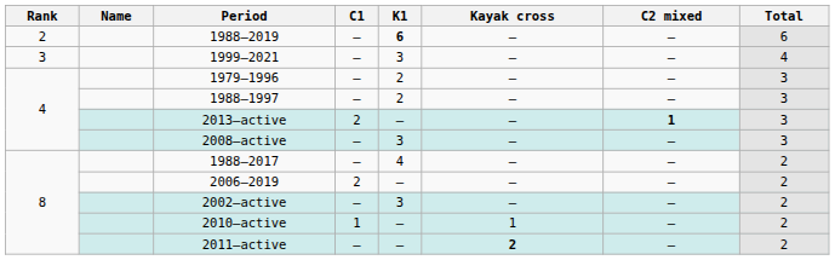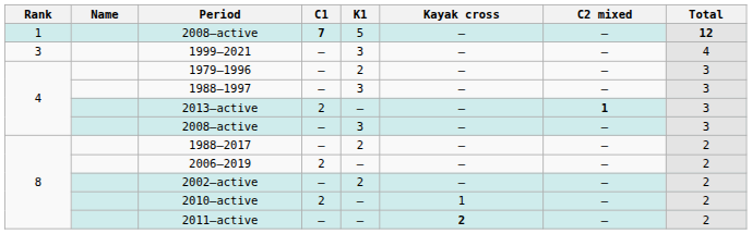+ row: 1 | 2008–active | 7 | 5 | – | – | 12
- row: 2 | 1988–2019 | – | 6 | – | – | 6
1988–1997 | K1: 2 -> 3
1988–2017 | K1: 4 -> 2
2002–active | K1: 3 -> 2
2010–active | C1: 1 -> 2
